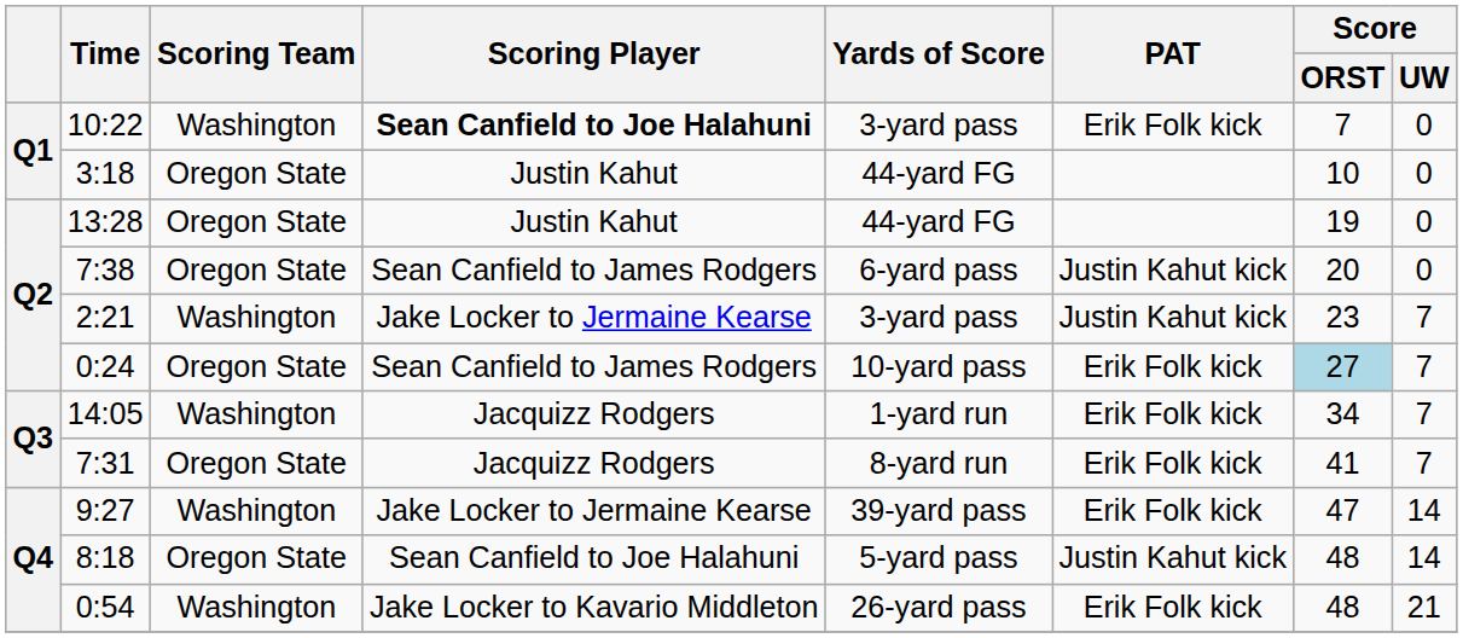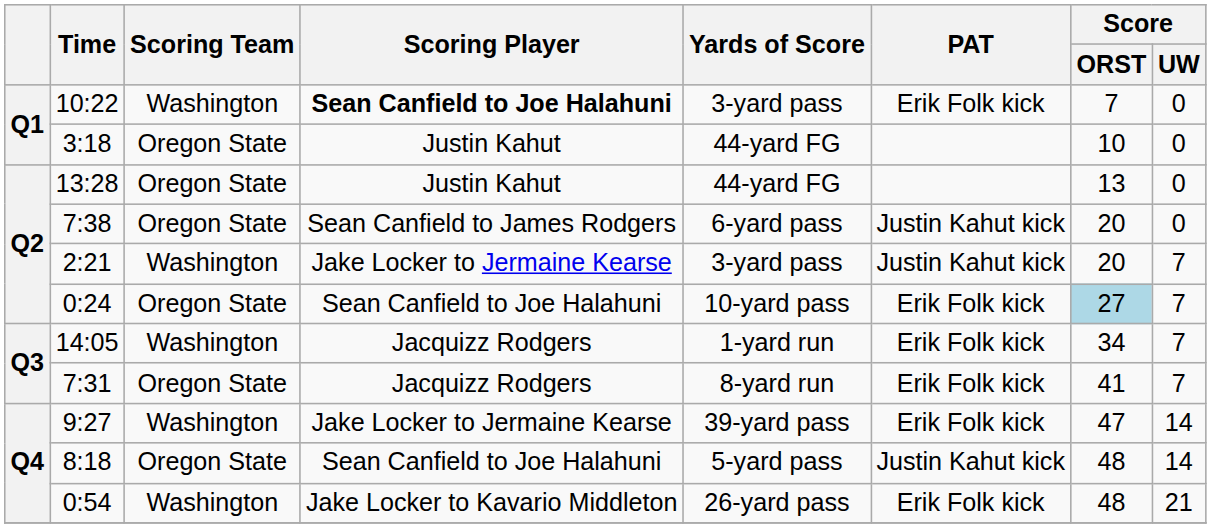13:28 | Score / ORST: 19 -> 13
2:21 | Score / ORST: 23 -> 20
0:24 | Scoring Player: Sean Canfield to James Rodgers -> Sean Canfield to Joe Halahuni
